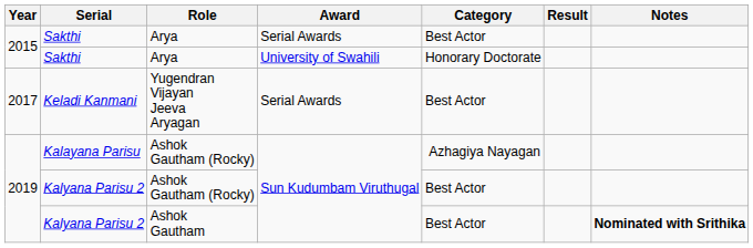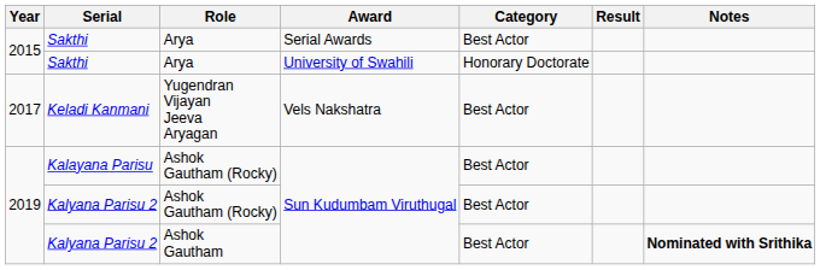Keladi Kanmani | Award: Serial Awards -> Vels Nakshatra
Kalayana Parisu | Category: Azhagiya Nayagan -> Best Actor
